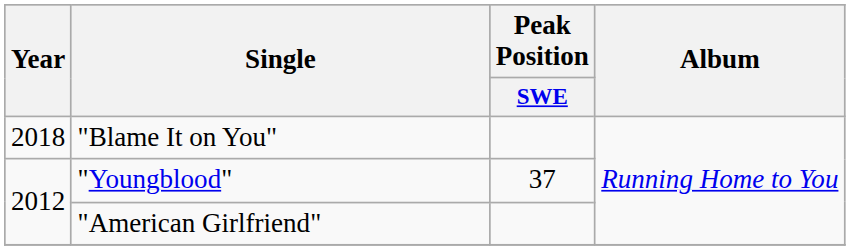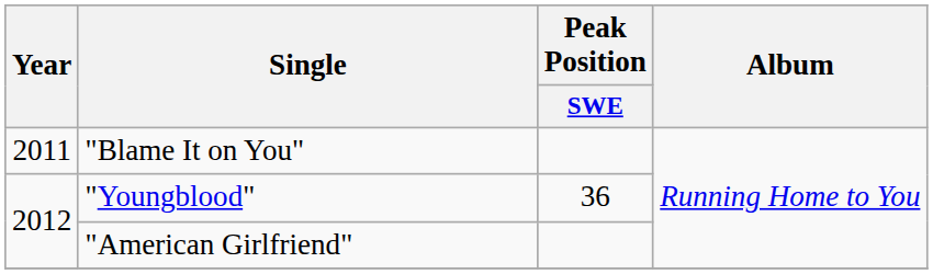"Blame It on You" | Year: 2018 -> 2011
"Youngblood" | Peak Position / SWE: 37 -> 36
